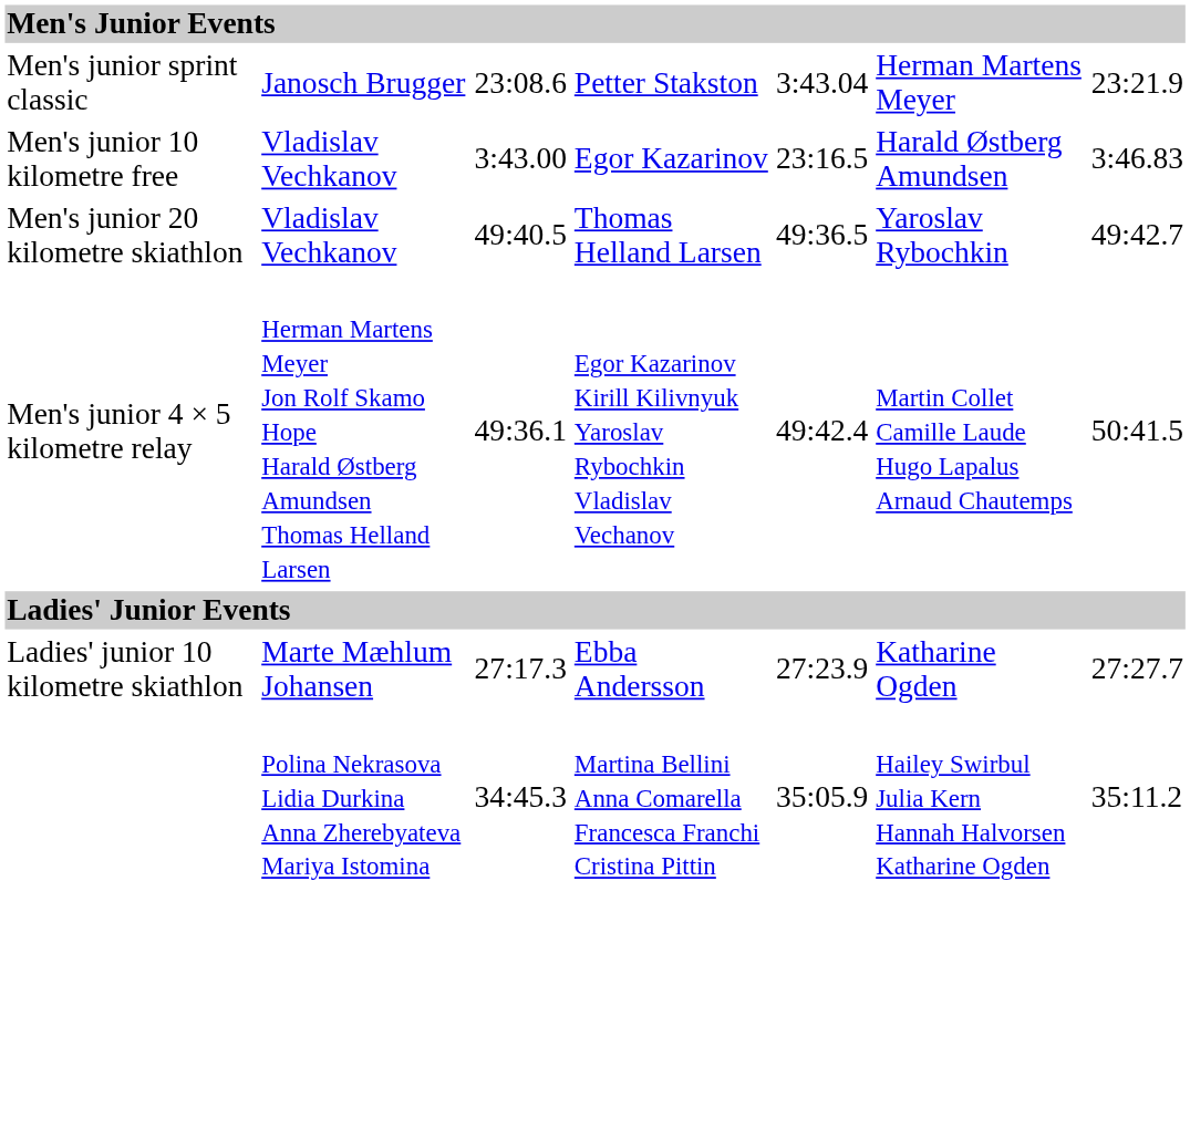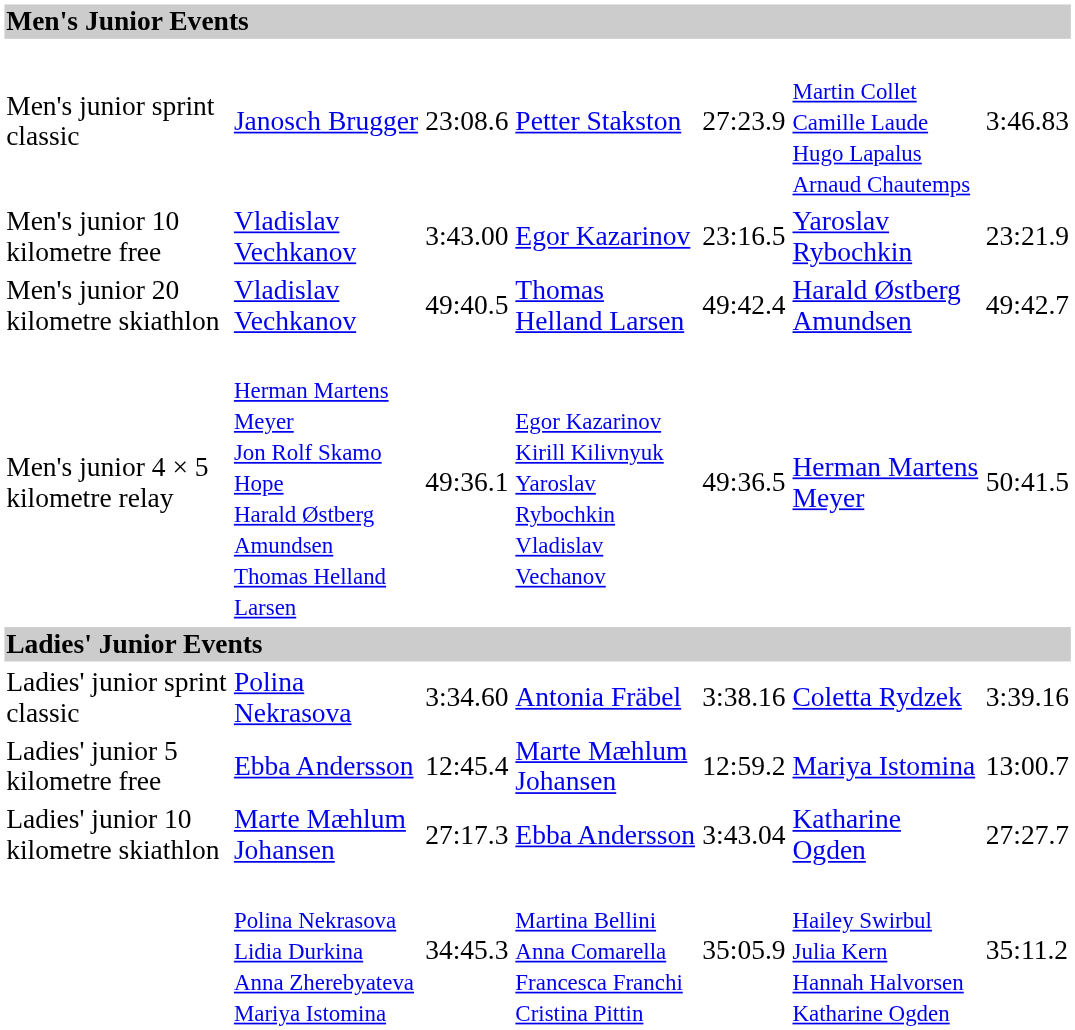Men's junior sprint classic | column 5: 3:43.04 -> 27:23.9
Men's junior sprint classic | column 6: Herman Martens Meyer -> Martin Collet Camille Laude Hugo Lapalus Arnaud Chautemps
Men's junior sprint classic | column 7: 23:21.9 -> 3:46.83
Men's junior 10 kilometre free | column 6: Harald Østberg Amundsen -> Yaroslav Rybochkin
Men's junior 10 kilometre free | column 7: 3:46.83 -> 23:21.9
Men's junior 20 kilometre skiathlon | column 5: 49:36.5 -> 49:42.4
Men's junior 20 kilometre skiathlon | column 6: Yaroslav Rybochkin -> Harald Østberg Amundsen
Men's junior 4 × 5 kilometre relay | column 5: 49:42.4 -> 49:36.5
Men's junior 4 × 5 kilometre relay | column 6: Martin Collet Camille Laude Hugo Lapalus Arnaud Chautemps -> Herman Martens Meyer
+ row: Ladies' junior sprint classic | Polina Nekrasova | 3:34.60 | Antonia Fräbel | 3:38.16 | Coletta Rydzek | 3:39.16
+ row: Ladies' junior 5 kilometre free | Ebba Andersson | 12:45.4 | Marte Mæhlum Johansen | 12:59.2 | Mariya Istomina | 13:00.7
Ladies' junior 10 kilometre skiathlon | column 5: 27:23.9 -> 3:43.04
